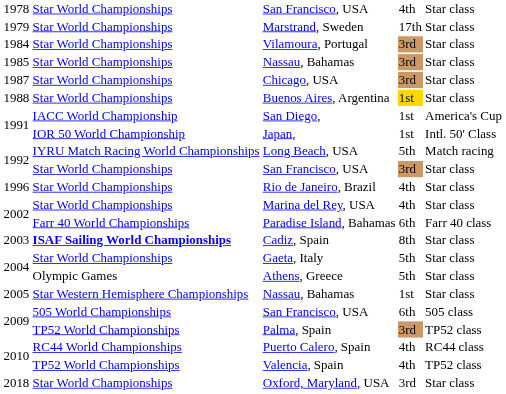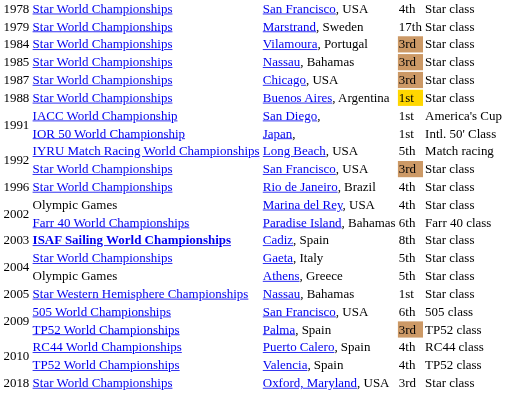Marina del Rey, USA | column 2: Star World Championships -> Olympic Games
